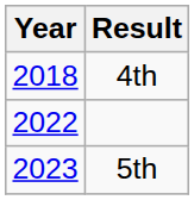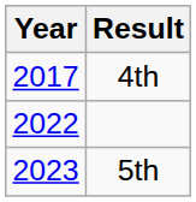4th | Year: 2018 -> 2017
